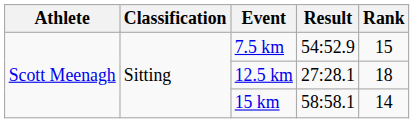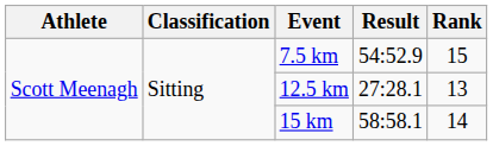12.5 km | Rank: 18 -> 13
